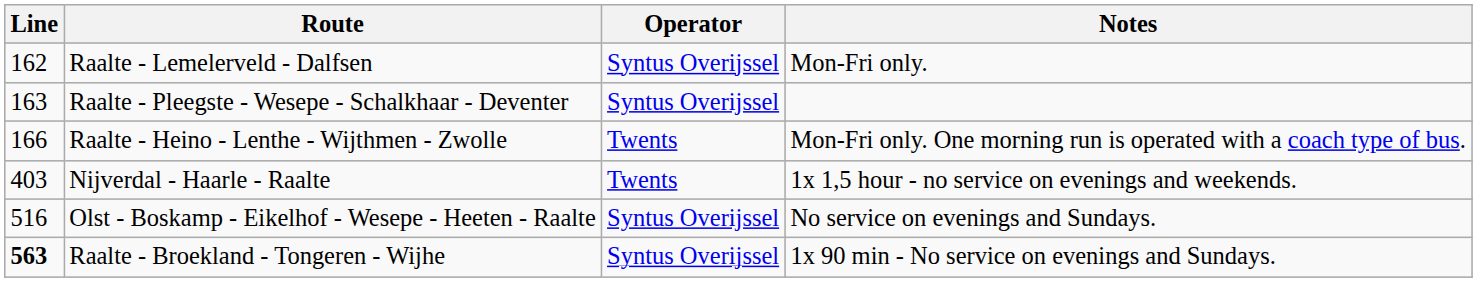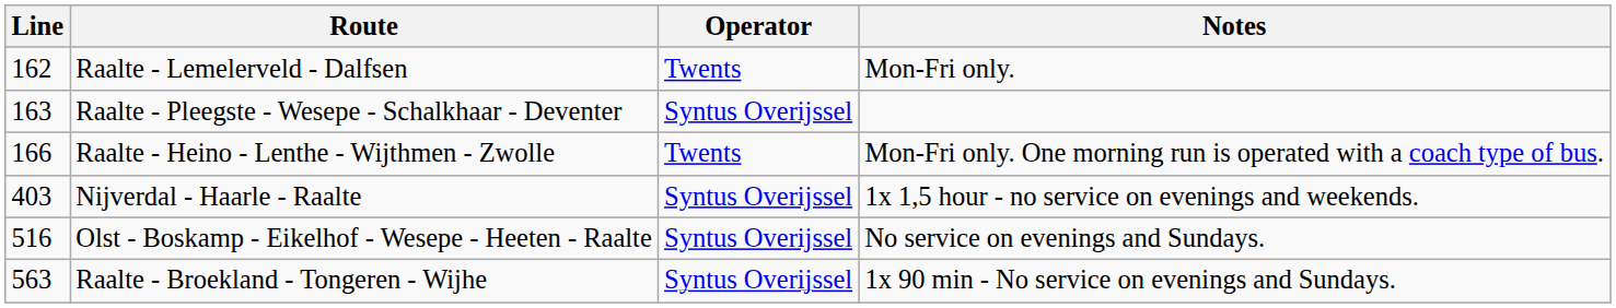Raalte - Lemelerveld - Dalfsen | Operator: Syntus Overijssel -> Twents
Nijverdal - Haarle - Raalte | Operator: Twents -> Syntus Overijssel
Raalte - Broekland - Tongeren - Wijhe | Line: bold -> normal
